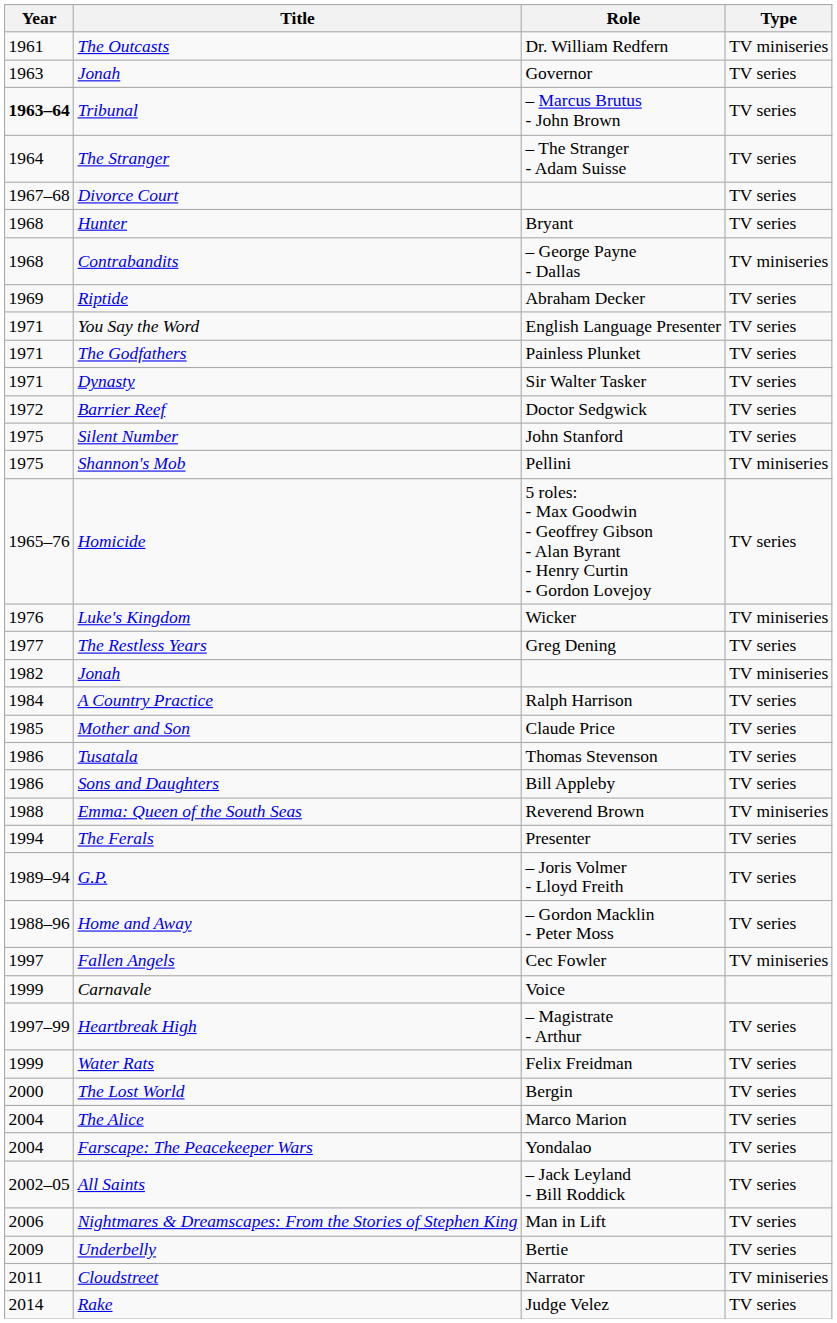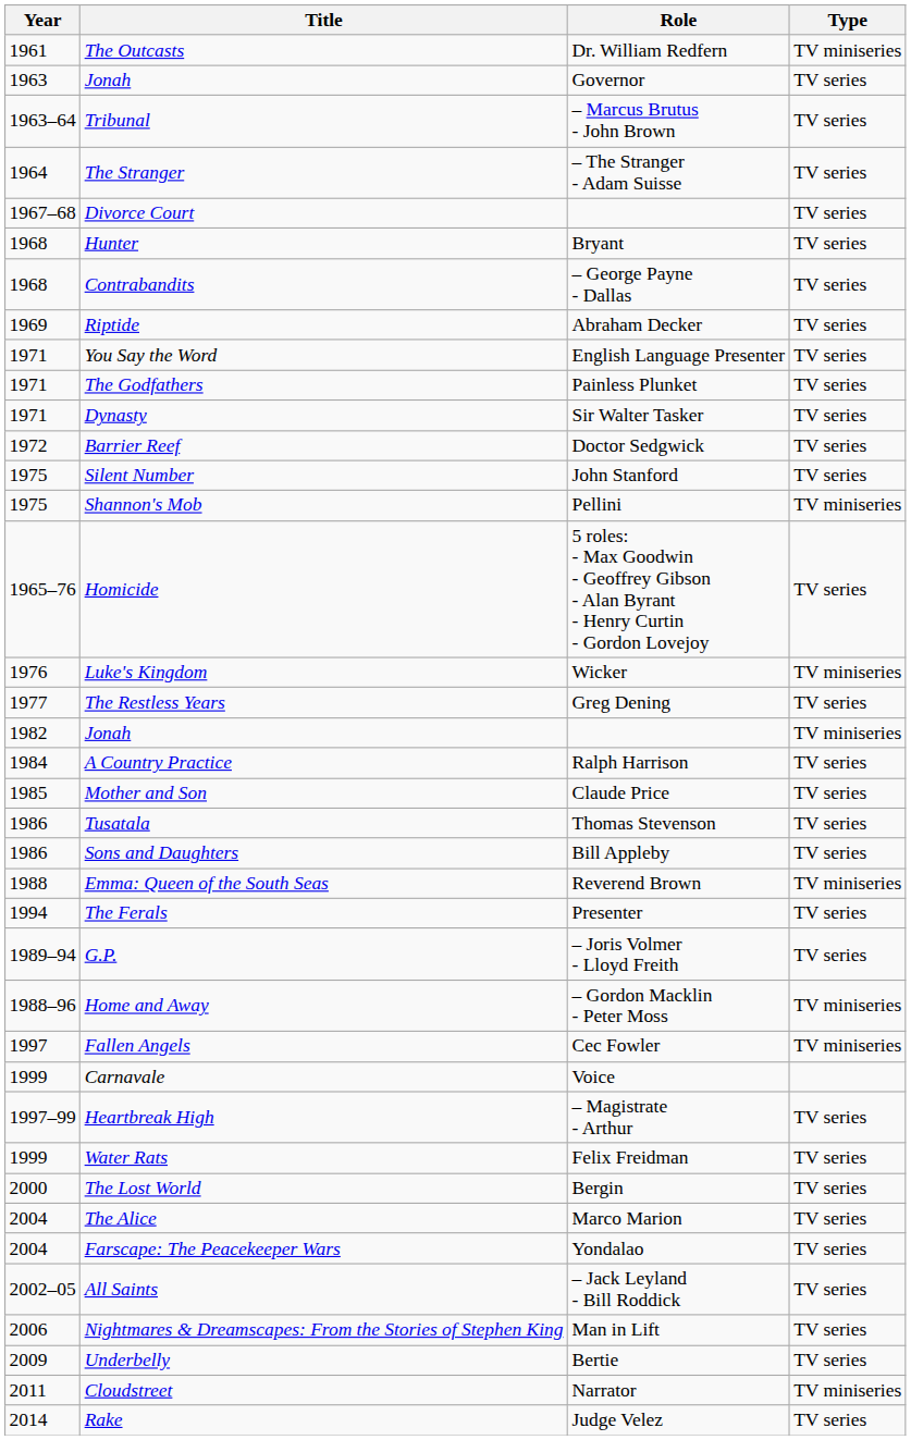Tribunal | Year: bold -> normal
Contrabandits | Type: TV miniseries -> TV series
Home and Away | Type: TV series -> TV miniseries
